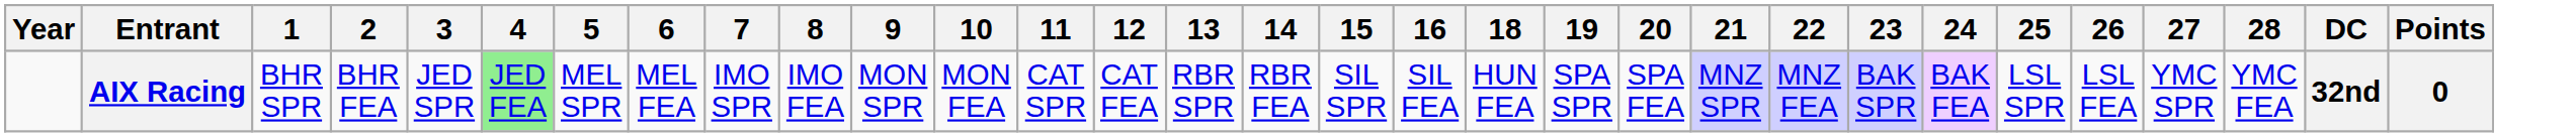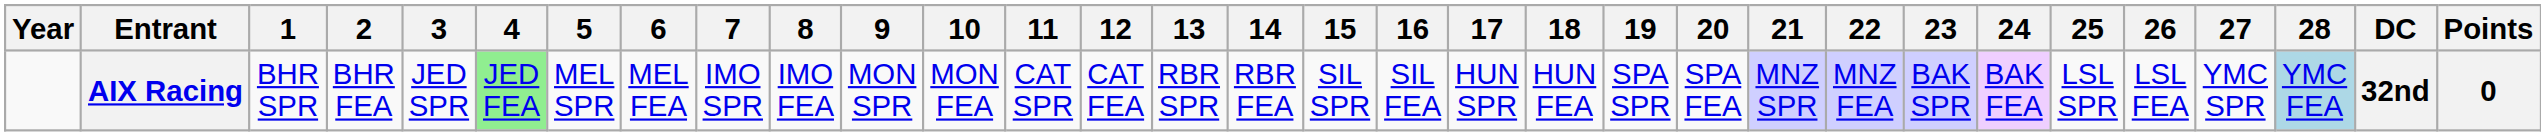+ column: 17 | HUN SPR
AIX Racing | 28: no background -> lightblue background
